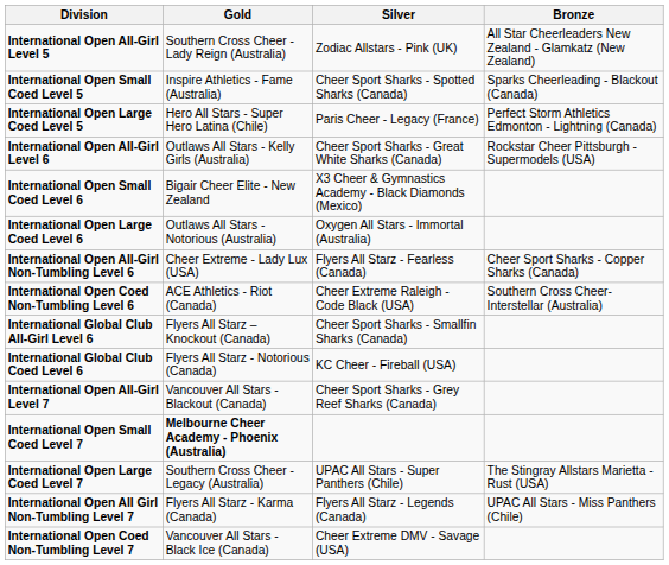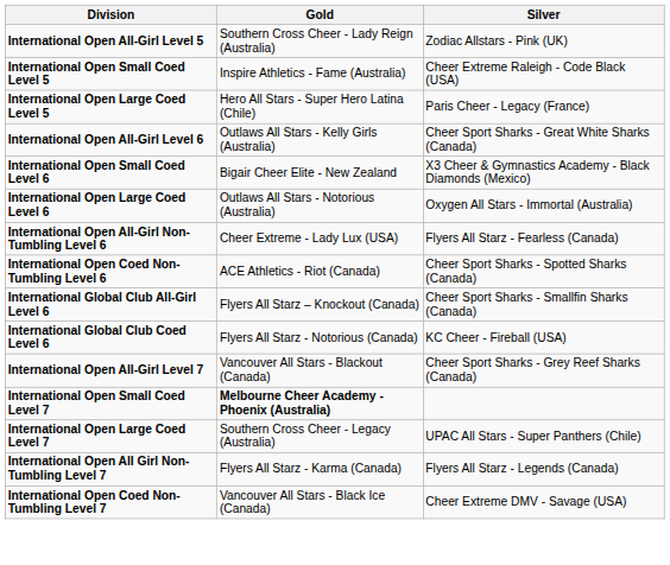- column: Bronze | All Star Cheerleaders New Zealand - Glamkatz (New Zealand) | Sparks Cheerleading - Blackout (Canada) | Perfect Storm Athletics Edmonton - Lightning (Canada) | Rockstar Cheer Pittsburgh - Supermodels (USA) | Cheer Sport Sharks - Copper Sharks (Canada) | Southern Cross Cheer-Interstellar (Australia) | The Stingray Allstars Marietta - Rust (USA) | UPAC All Stars - Miss Panthers (Chile)
International Open Small Coed Level 5 | Silver: Cheer Sport Sharks - Spotted Sharks (Canada) -> Cheer Extreme Raleigh - Code Black (USA)
International Open Coed Non-Tumbling Level 6 | Silver: Cheer Extreme Raleigh - Code Black (USA) -> Cheer Sport Sharks - Spotted Sharks (Canada)
